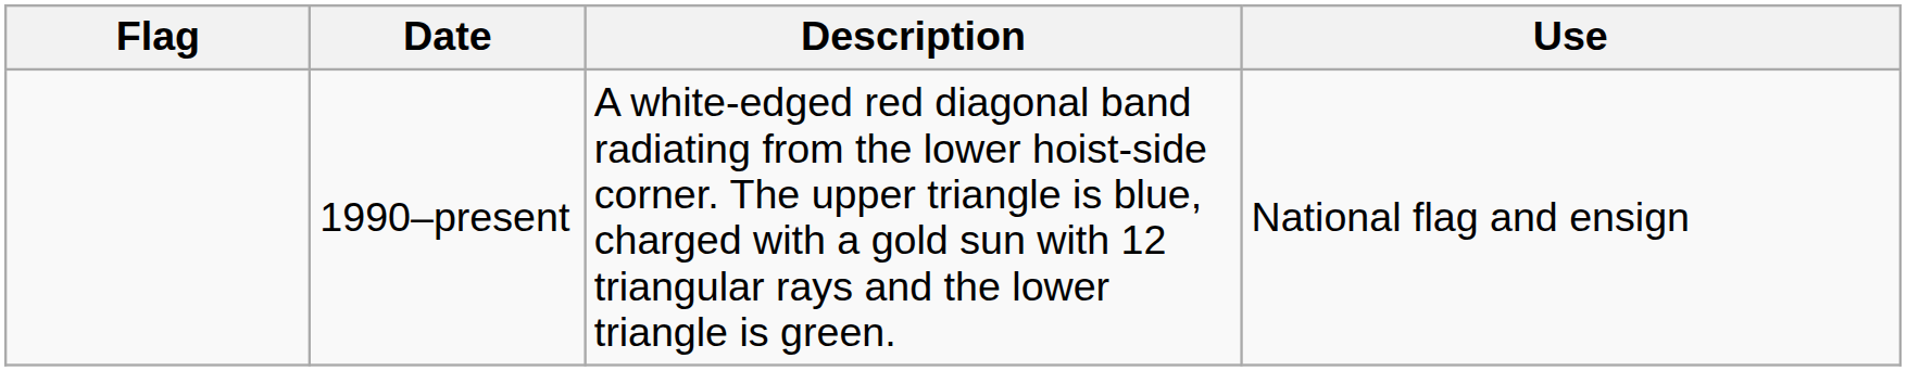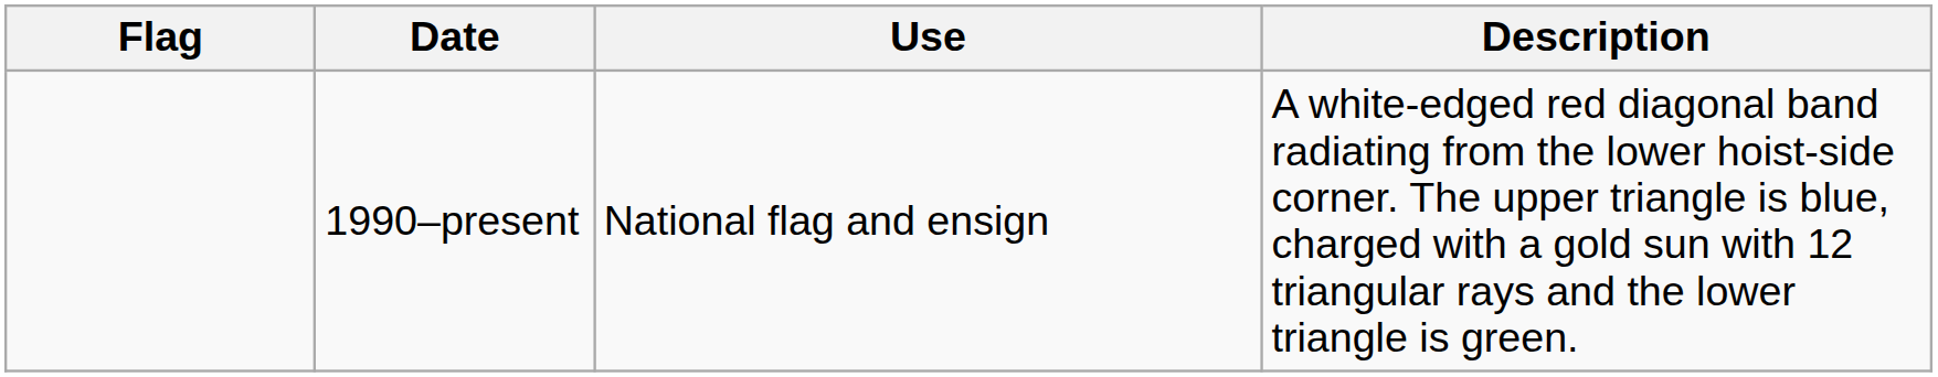columns swapped: Use <-> Description
